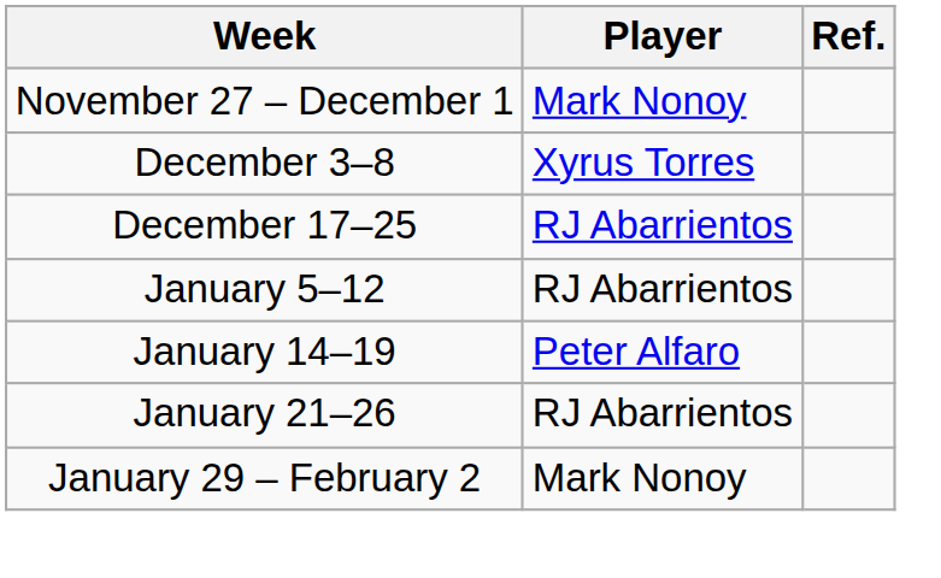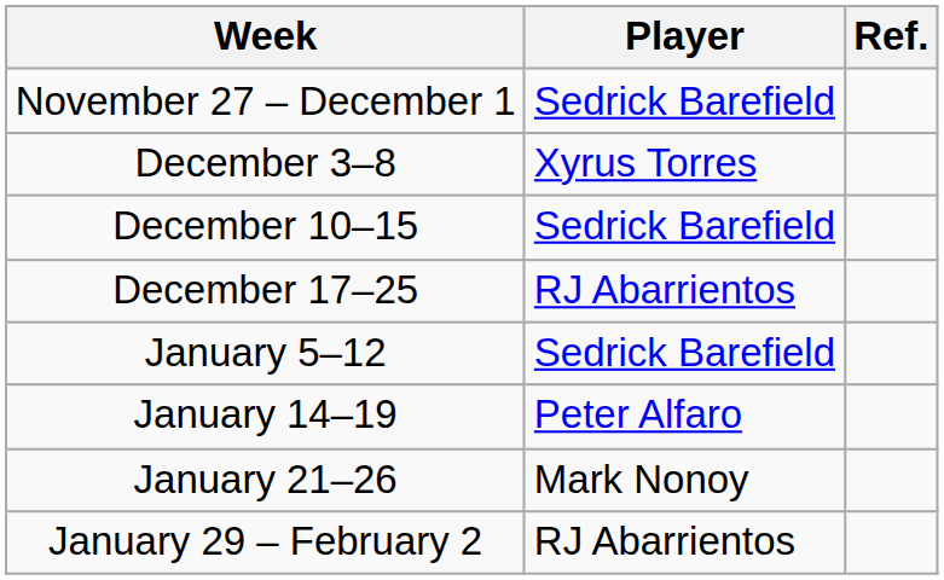November 27 – December 1 | Player: Mark Nonoy -> Sedrick Barefield
+ row: December 10–15 | Sedrick Barefield
January 5–12 | Player: RJ Abarrientos -> Sedrick Barefield
January 21–26 | Player: RJ Abarrientos -> Mark Nonoy
January 29 – February 2 | Player: Mark Nonoy -> RJ Abarrientos
